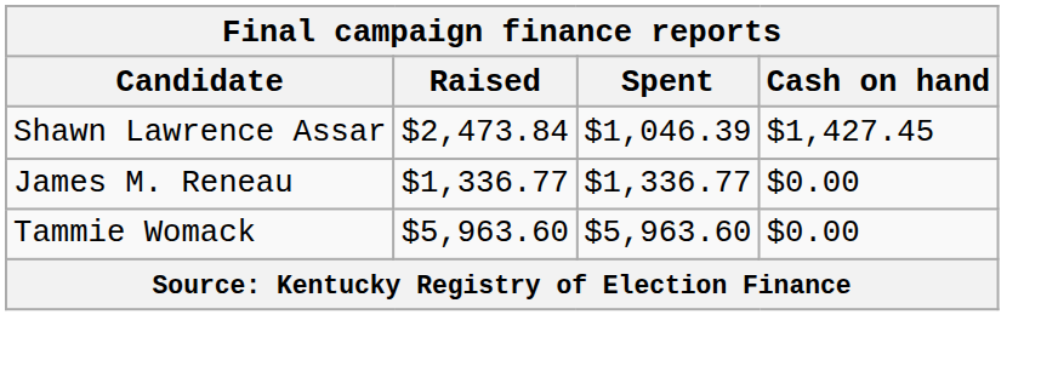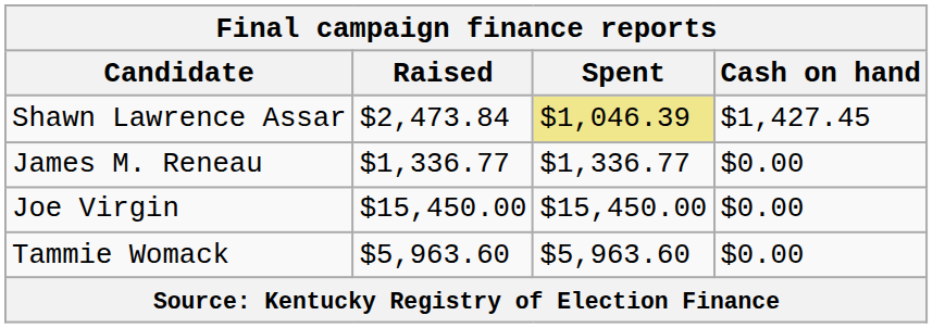Shawn Lawrence Assar | Spent: no background -> khaki background
+ row: Joe Virgin | $15,450.00 | $15,450.00 | $0.00
